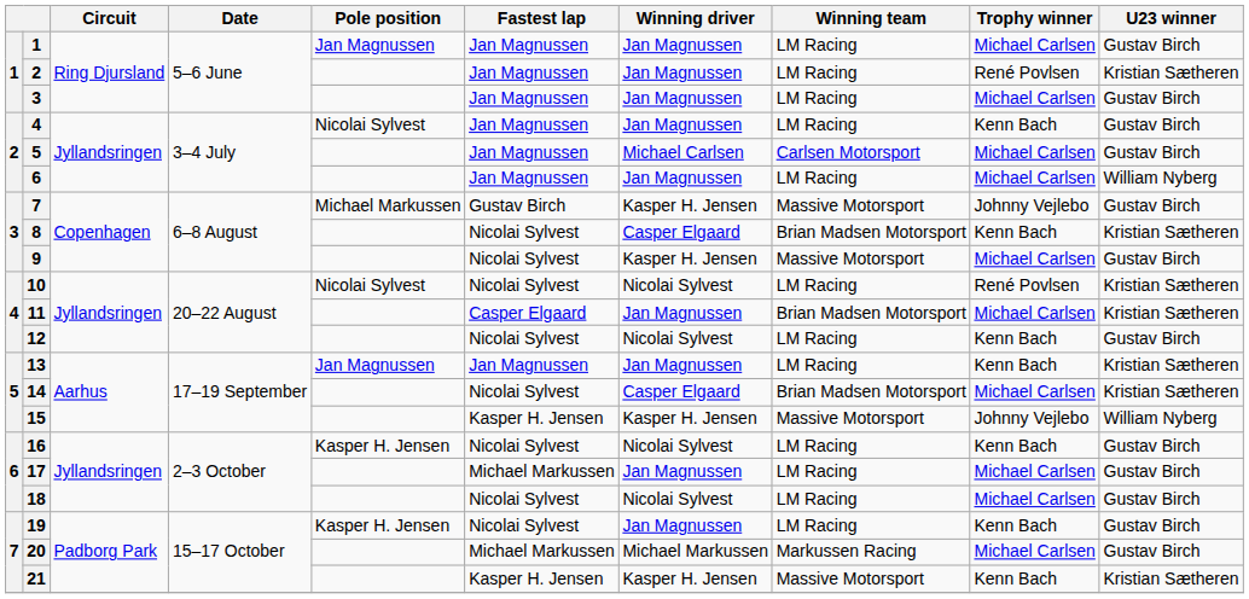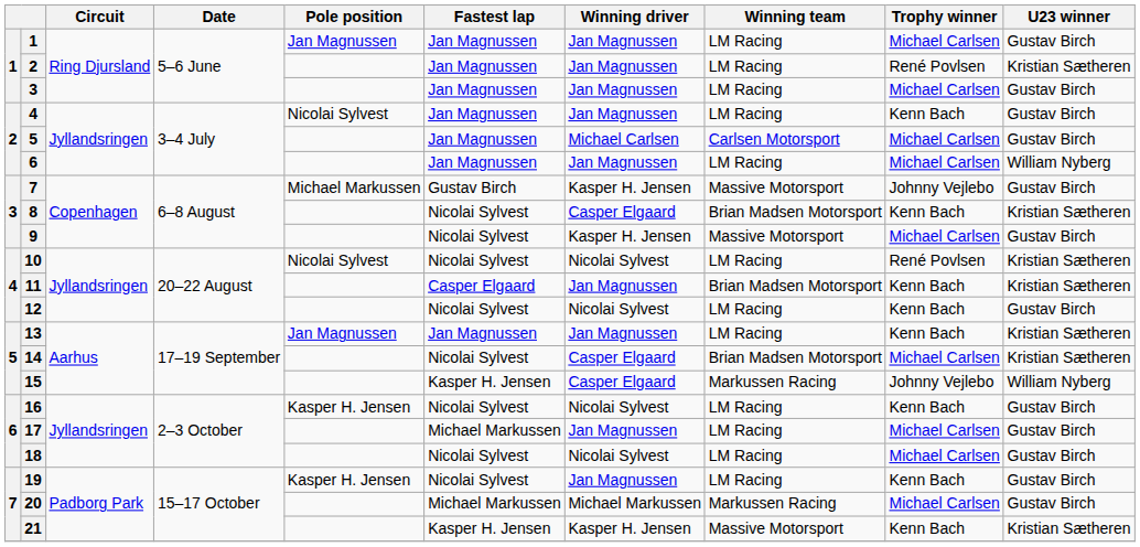11 | Trophy winner: Michael Carlsen -> Kenn Bach
15 | Winning driver: Kasper H. Jensen -> Casper Elgaard
15 | Winning team: Massive Motorsport -> Markussen Racing
